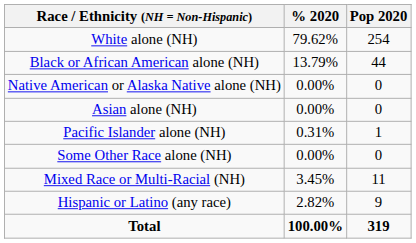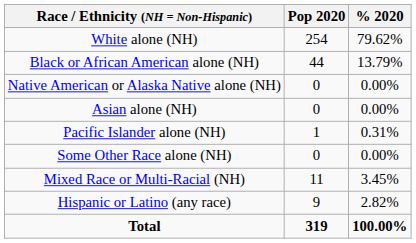columns swapped: Pop 2020 <-> % 2020
